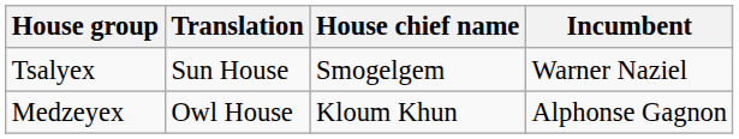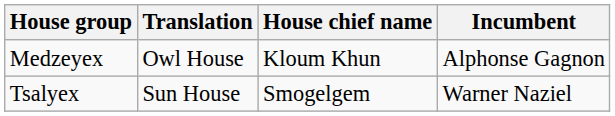rows swapped: Medzeyex <-> Tsalyex
